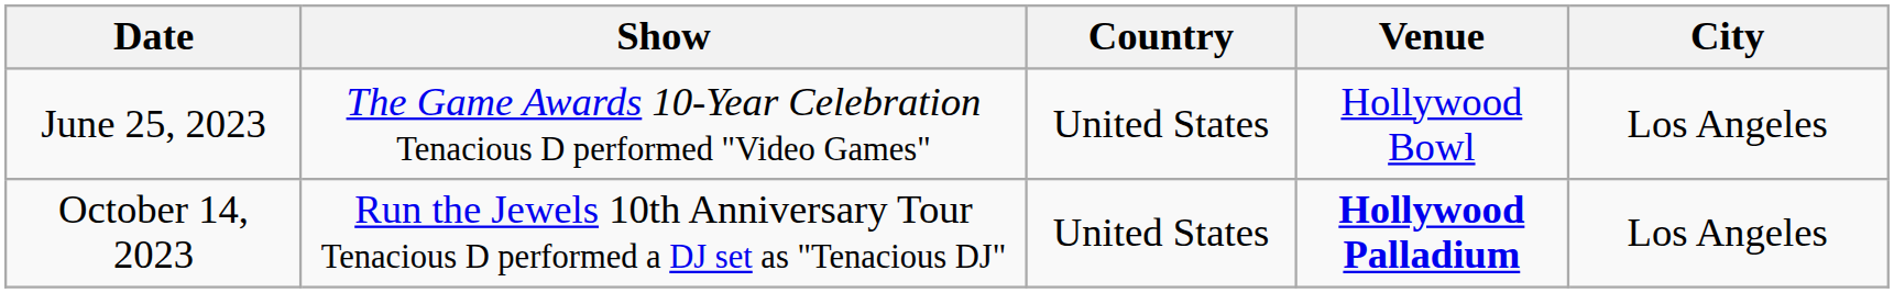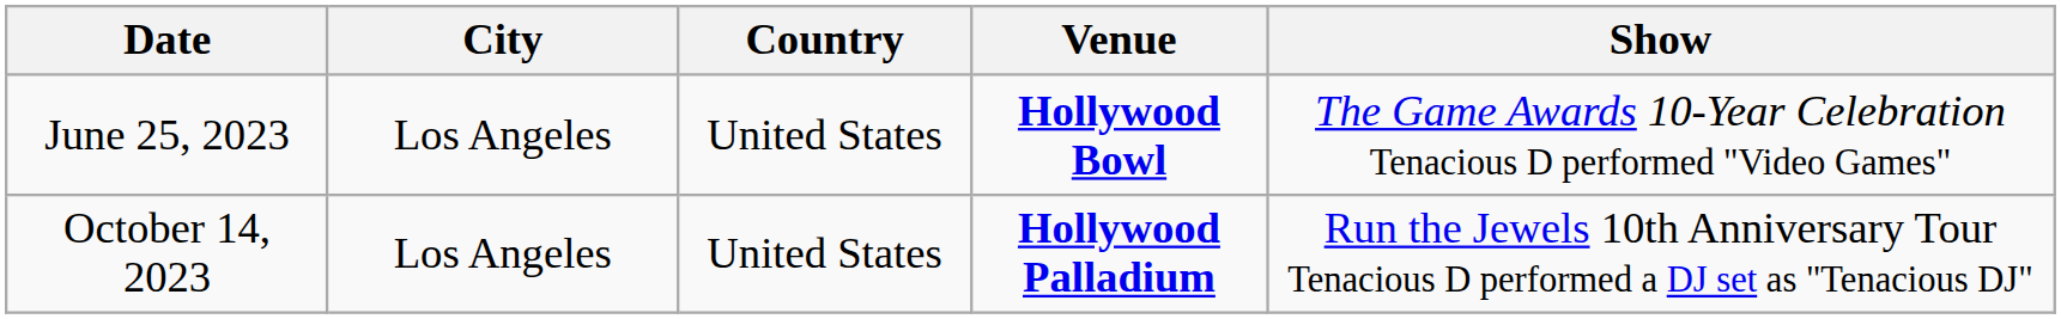columns swapped: City <-> Show
June 25, 2023 | Venue: normal -> bold
